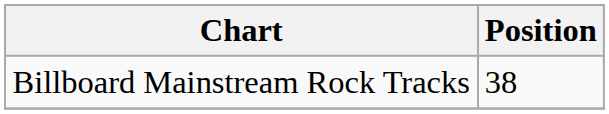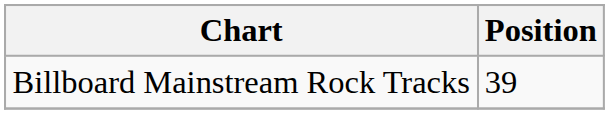Billboard Mainstream Rock Tracks | Position: 38 -> 39
